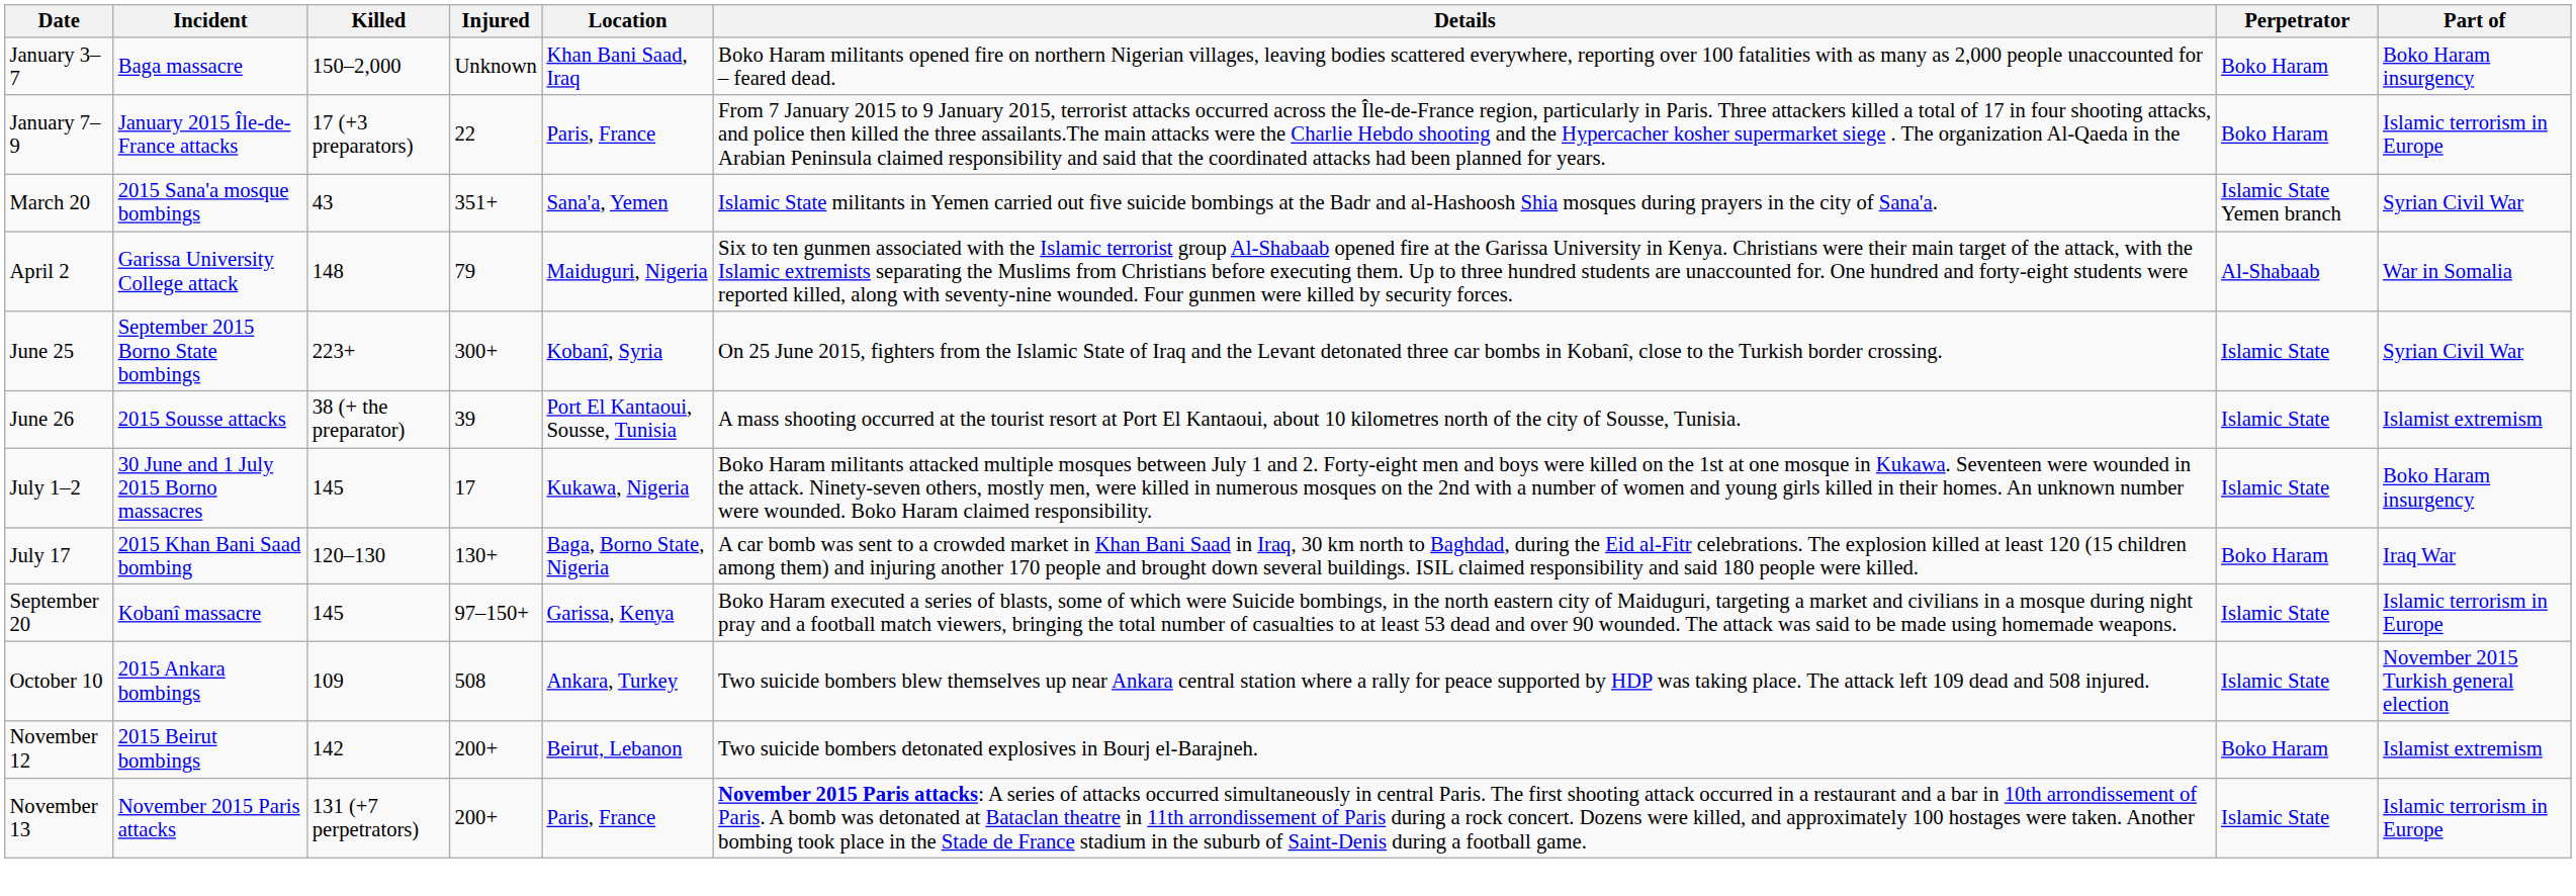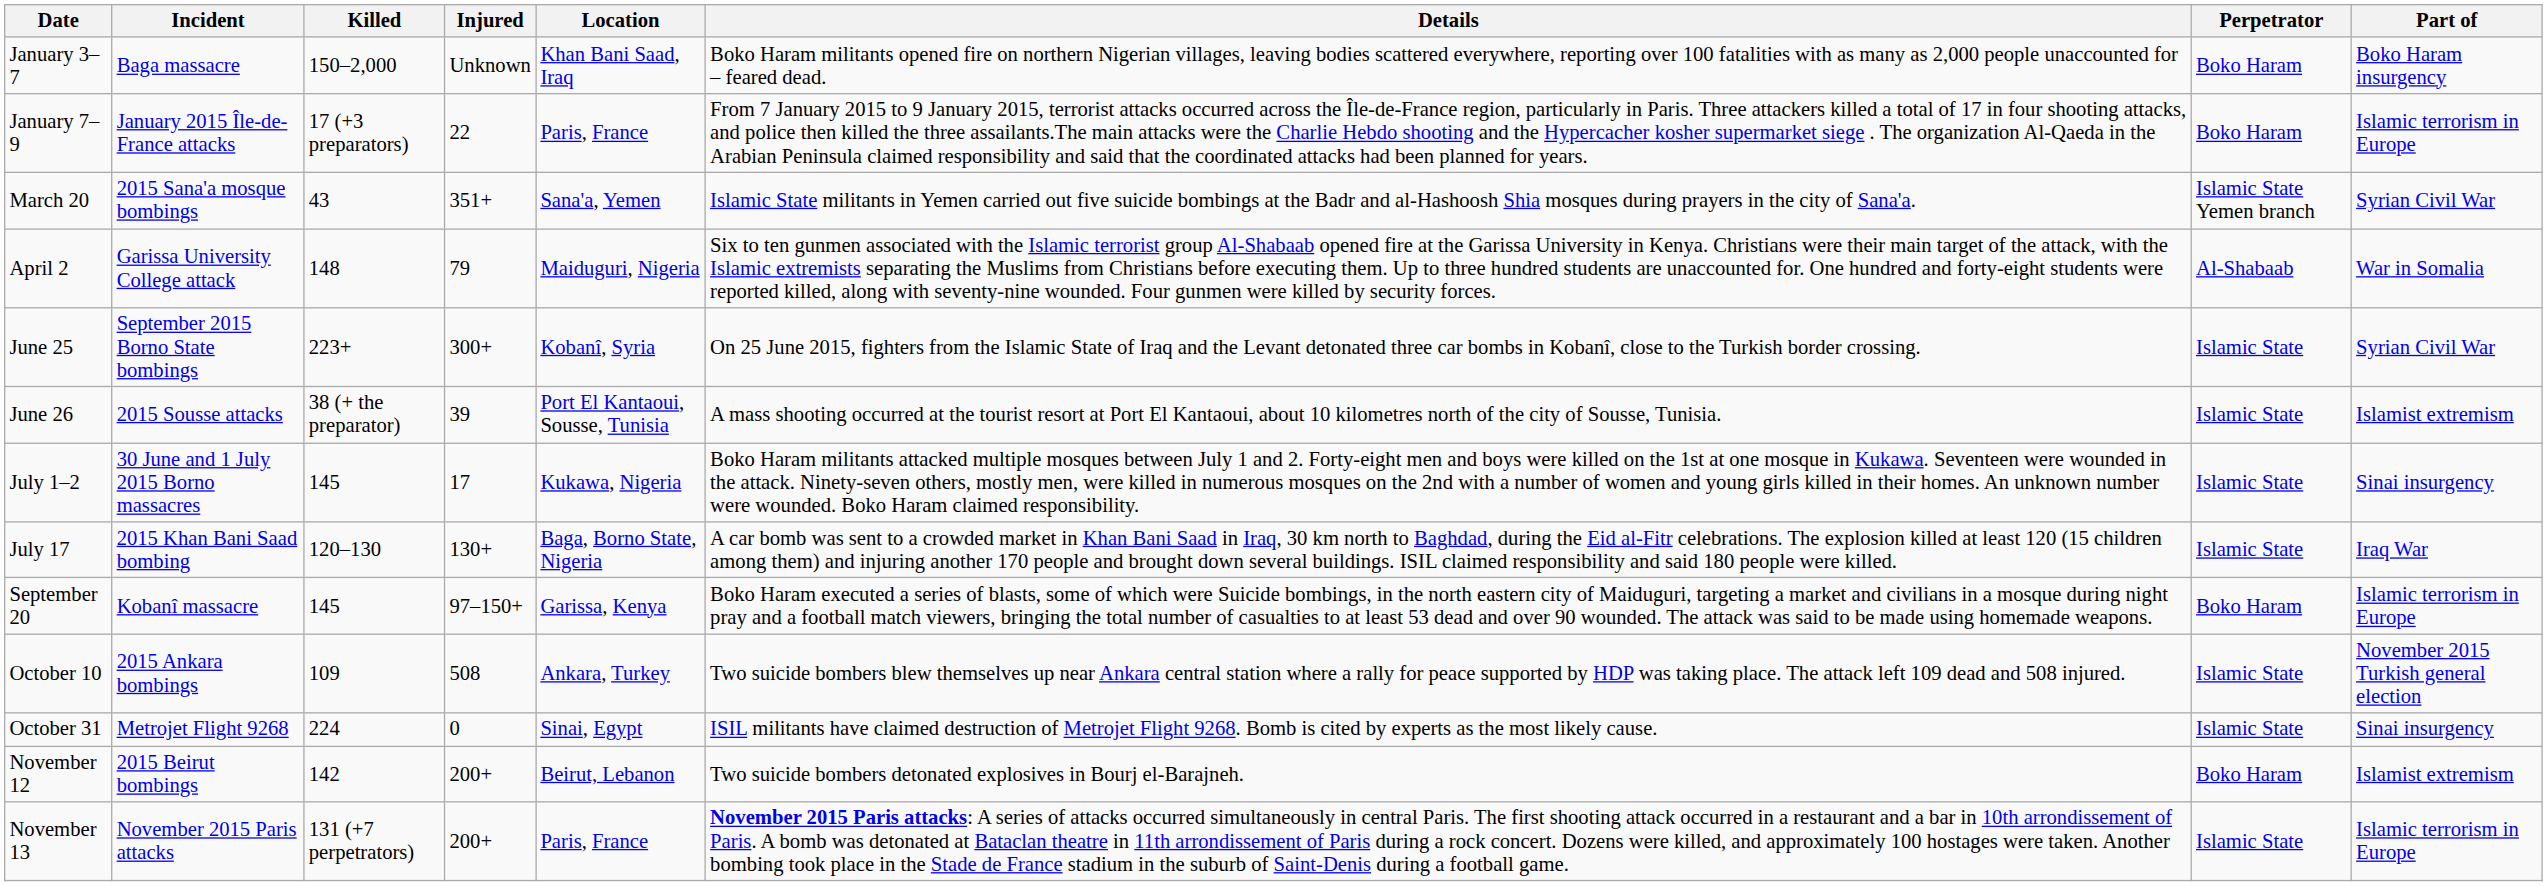July 1–2 | Part of: Boko Haram insurgency -> Sinai insurgency
July 17 | Perpetrator: Boko Haram -> Islamic State
September 20 | Perpetrator: Islamic State -> Boko Haram
+ row: October 31 | Metrojet Flight 9268 | 224 | 0 | Sinai, Egypt | ISIL militants have claimed destruction of Metrojet Flight 9268. Bomb is cited by experts as the most likely cause. | Islamic State | Sinai insurgency
